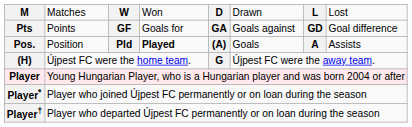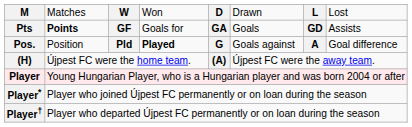Pts | column 2: normal -> bold
Pts | column 6: Goals against -> Goals
Pts | column 8: Goal difference -> Assists
Pos. | column 5: (A) -> G
Pos. | column 6: Goals -> Goals against
Pos. | column 8: Assists -> Goal difference
(H) | column 5: G -> (A)
